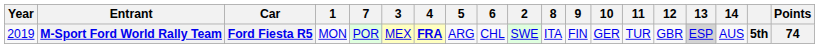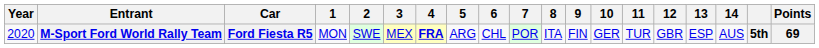columns swapped: 2 <-> 7
M-Sport Ford World Rally Team | Year: 2019 -> 2020
M-Sport Ford World Rally Team | 13: lightgrey background -> no background
M-Sport Ford World Rally Team | Points: 74 -> 69
